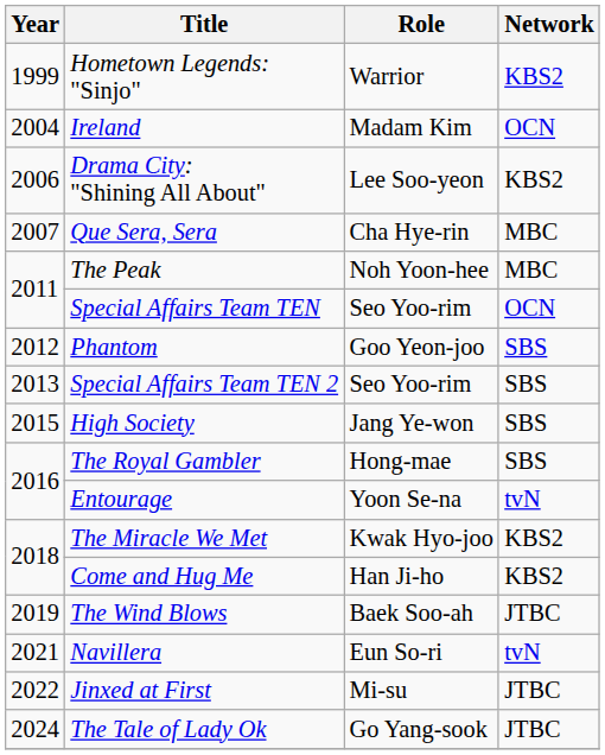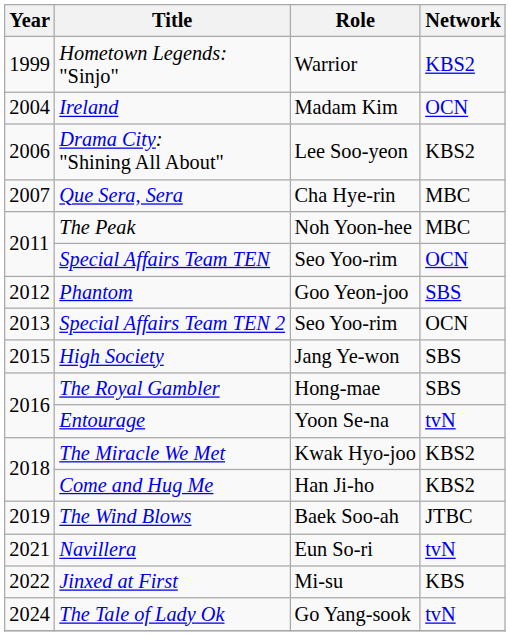Special Affairs Team TEN 2 | Network: SBS -> OCN
Jinxed at First | Network: JTBC -> KBS
The Tale of Lady Ok | Network: JTBC -> tvN
